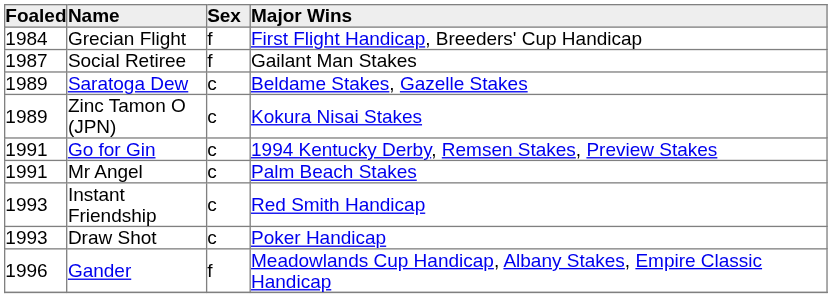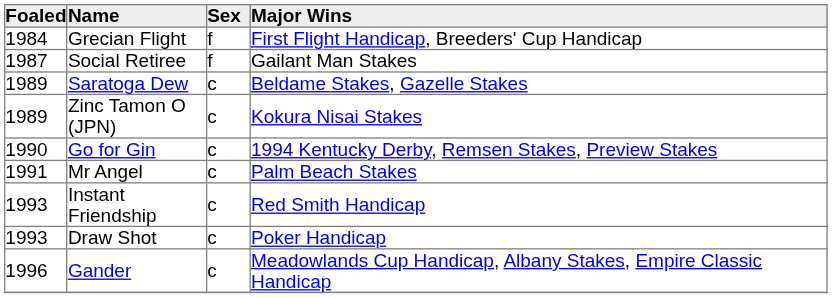Go for Gin | Foaled: 1991 -> 1990
Gander | Sex: f -> c
